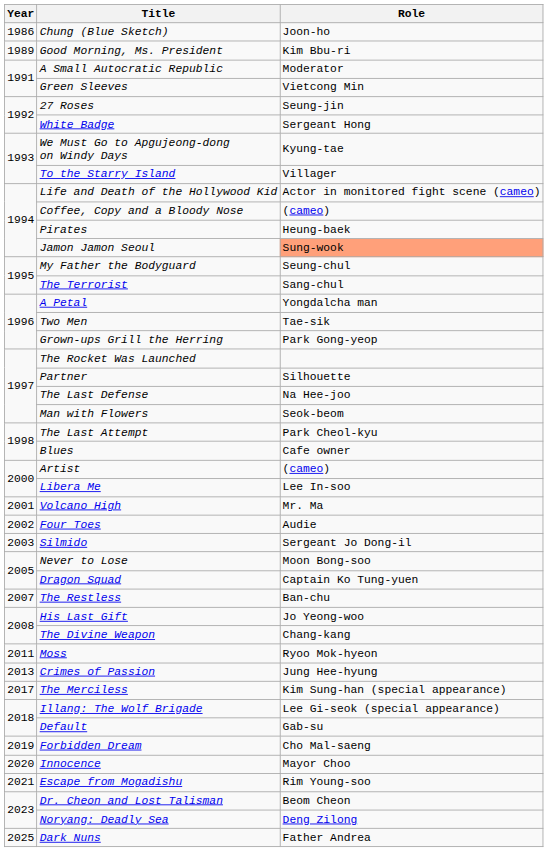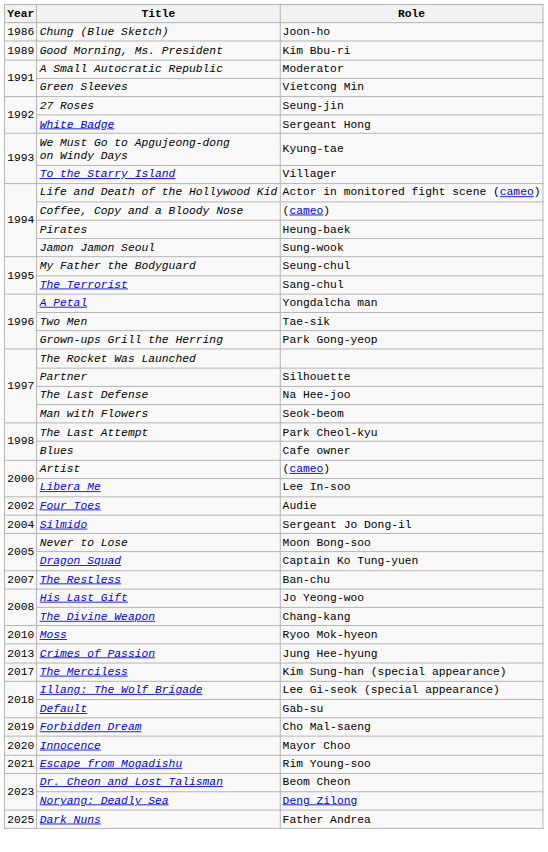Jamon Jamon Seoul | Role: lightsalmon background -> no background
- row: 2001 | Volcano High | Mr. Ma
Silmido | Year: 2003 -> 2004
Moss | Year: 2011 -> 2010
